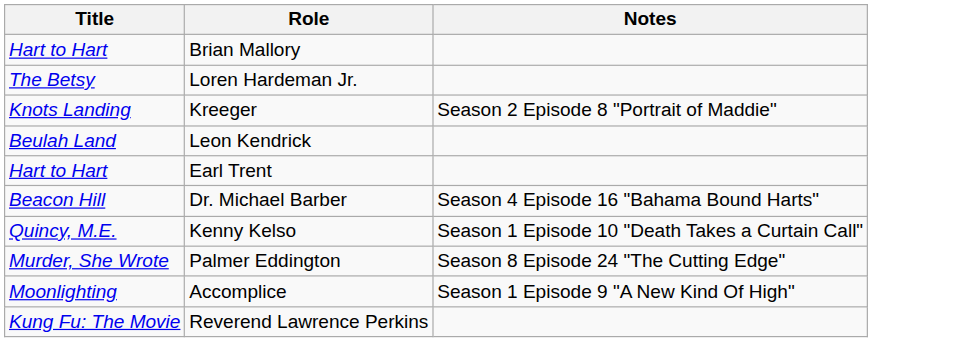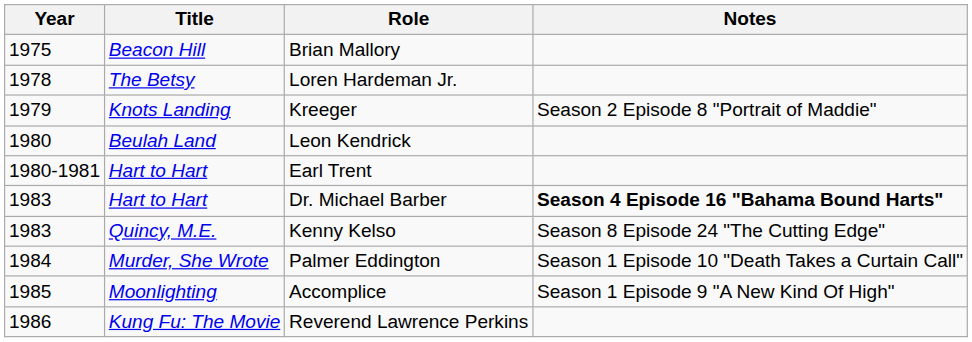+ column: Year | 1975 | 1978 | 1979 | 1980 | 1980-1981 | 1983 | 1983 | 1984 | 1985 | 1986
Brian Mallory | Title: Hart to Hart -> Beacon Hill
Dr. Michael Barber | Title: Beacon Hill -> Hart to Hart
Dr. Michael Barber | Notes: normal -> bold
Kenny Kelso | Notes: Season 1 Episode 10 "Death Takes a Curtain Call" -> Season 8 Episode 24 "The Cutting Edge"
Palmer Eddington | Notes: Season 8 Episode 24 "The Cutting Edge" -> Season 1 Episode 10 "Death Takes a Curtain Call"
